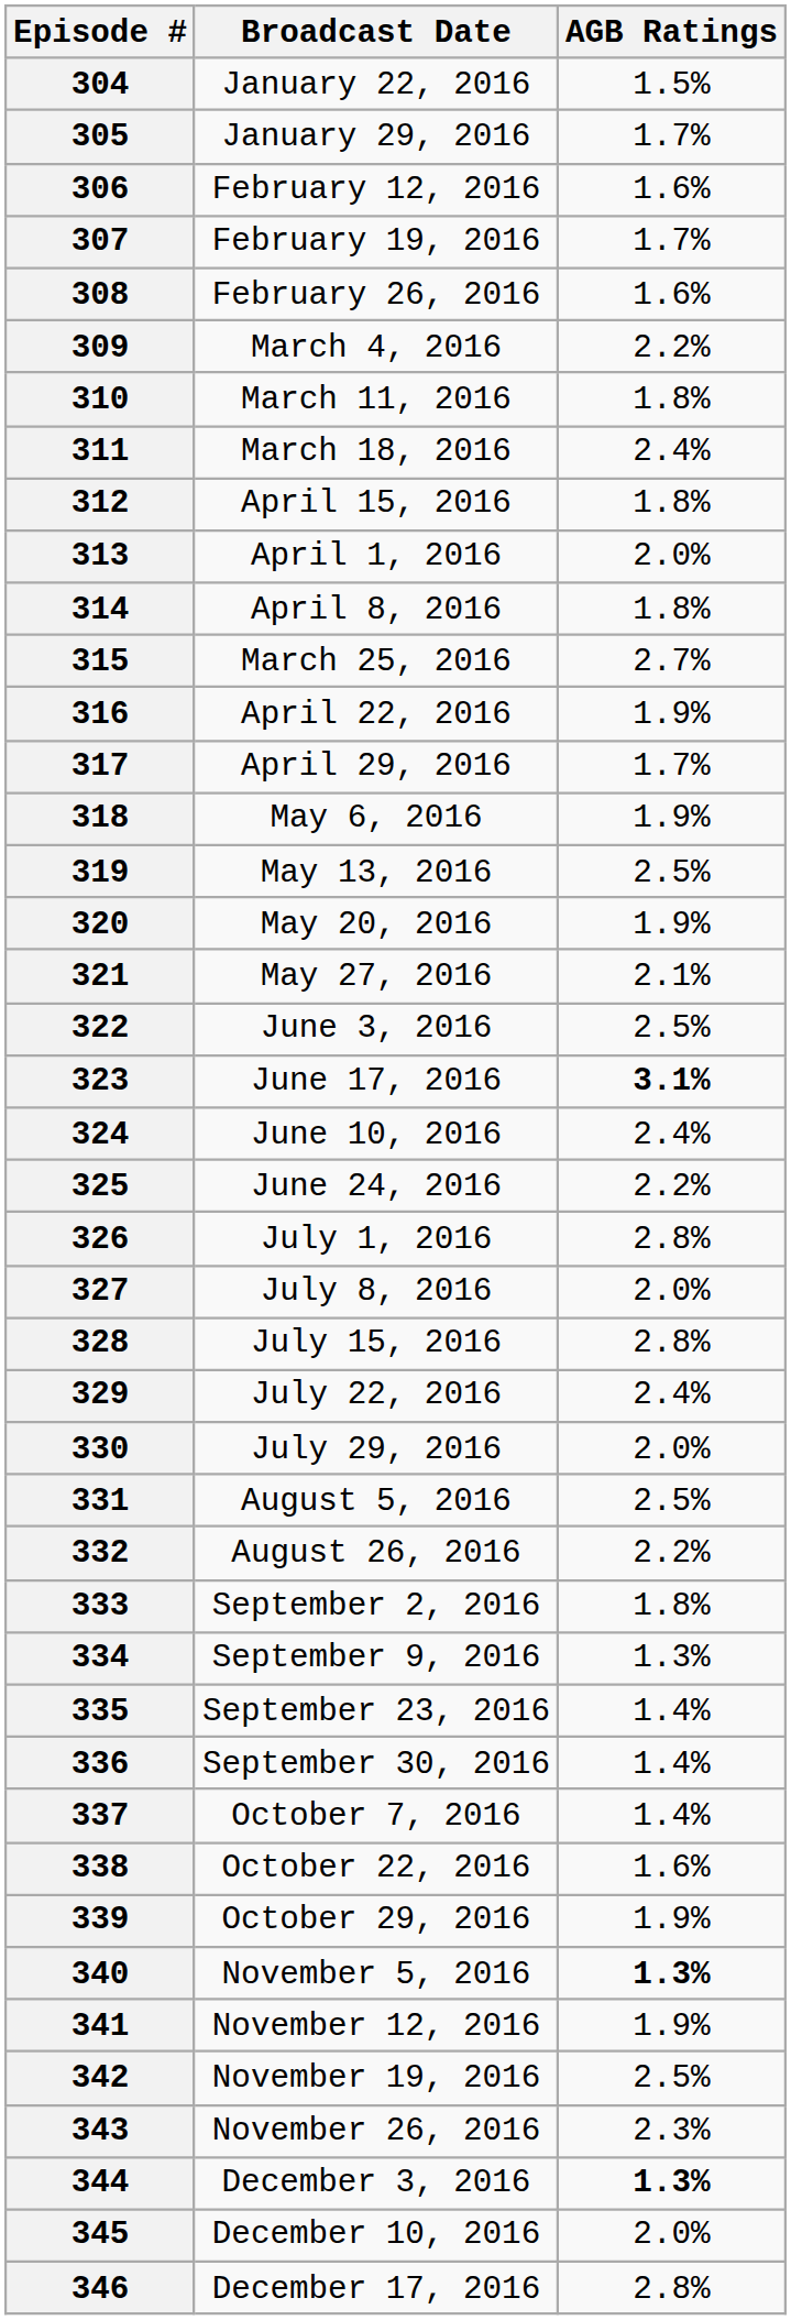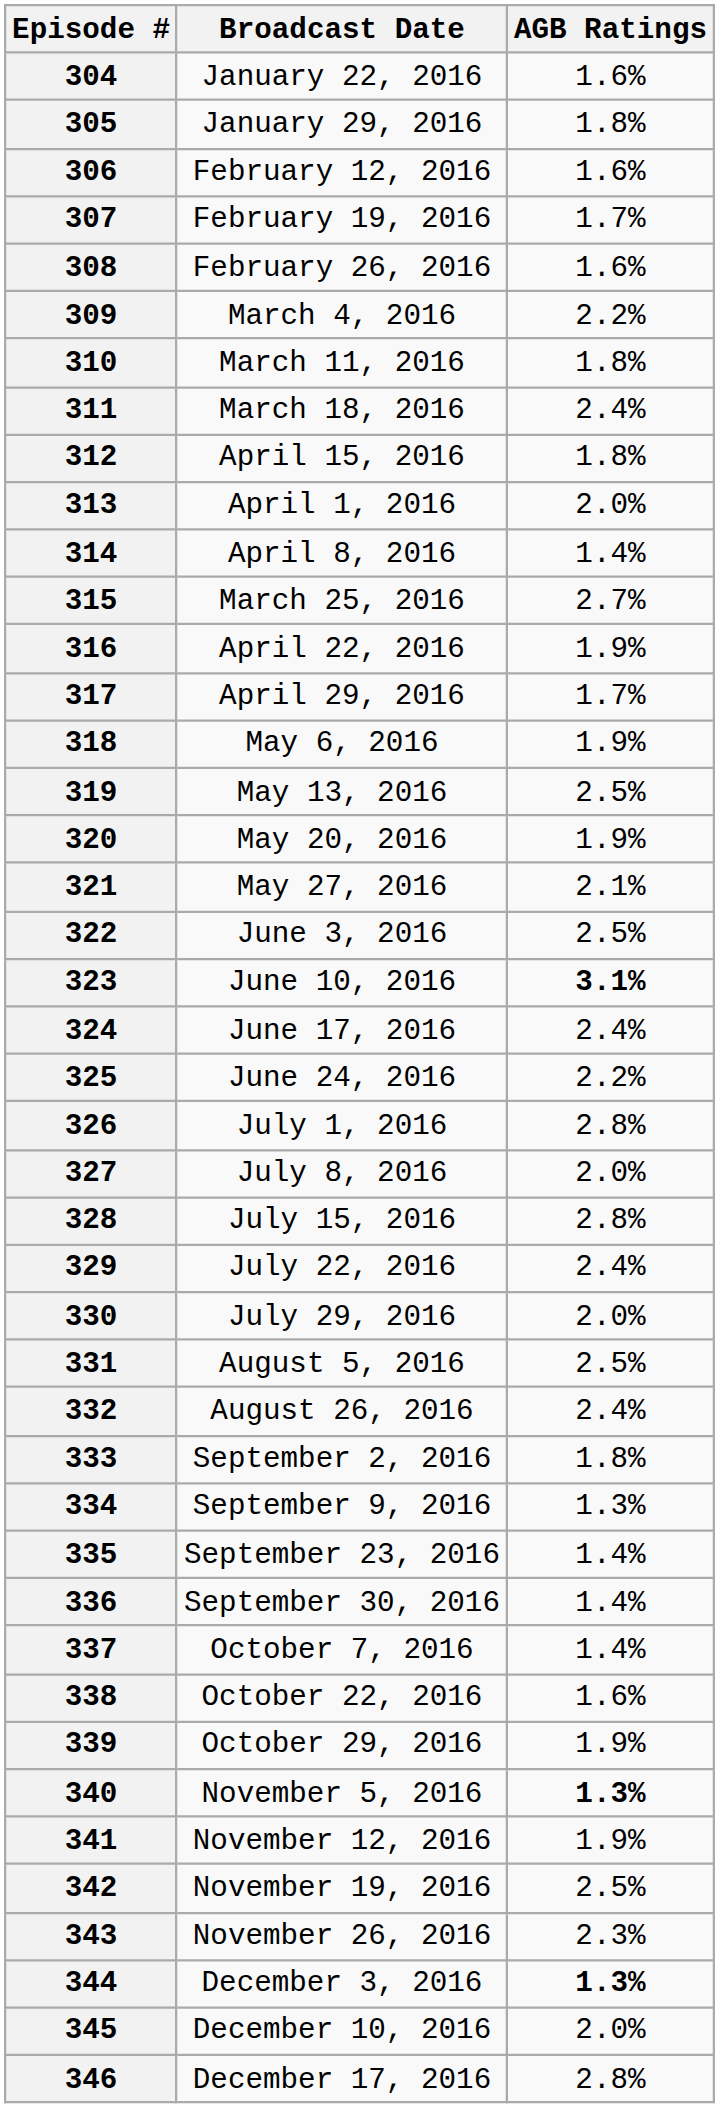304 | AGB Ratings: 1.5% -> 1.6%
305 | AGB Ratings: 1.7% -> 1.8%
314 | AGB Ratings: 1.8% -> 1.4%
323 | Broadcast Date: June 17, 2016 -> June 10, 2016
324 | Broadcast Date: June 10, 2016 -> June 17, 2016
332 | AGB Ratings: 2.2% -> 2.4%
